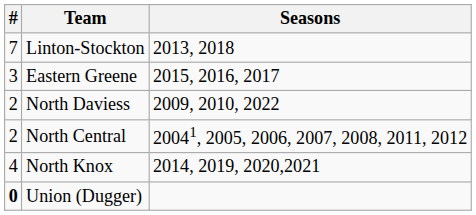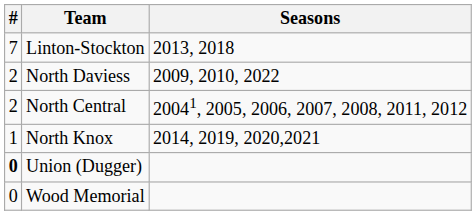- row: 3 | Eastern Greene | 2015, 2016, 2017
North Knox | #: 4 -> 1
+ row: 0 | Wood Memorial
